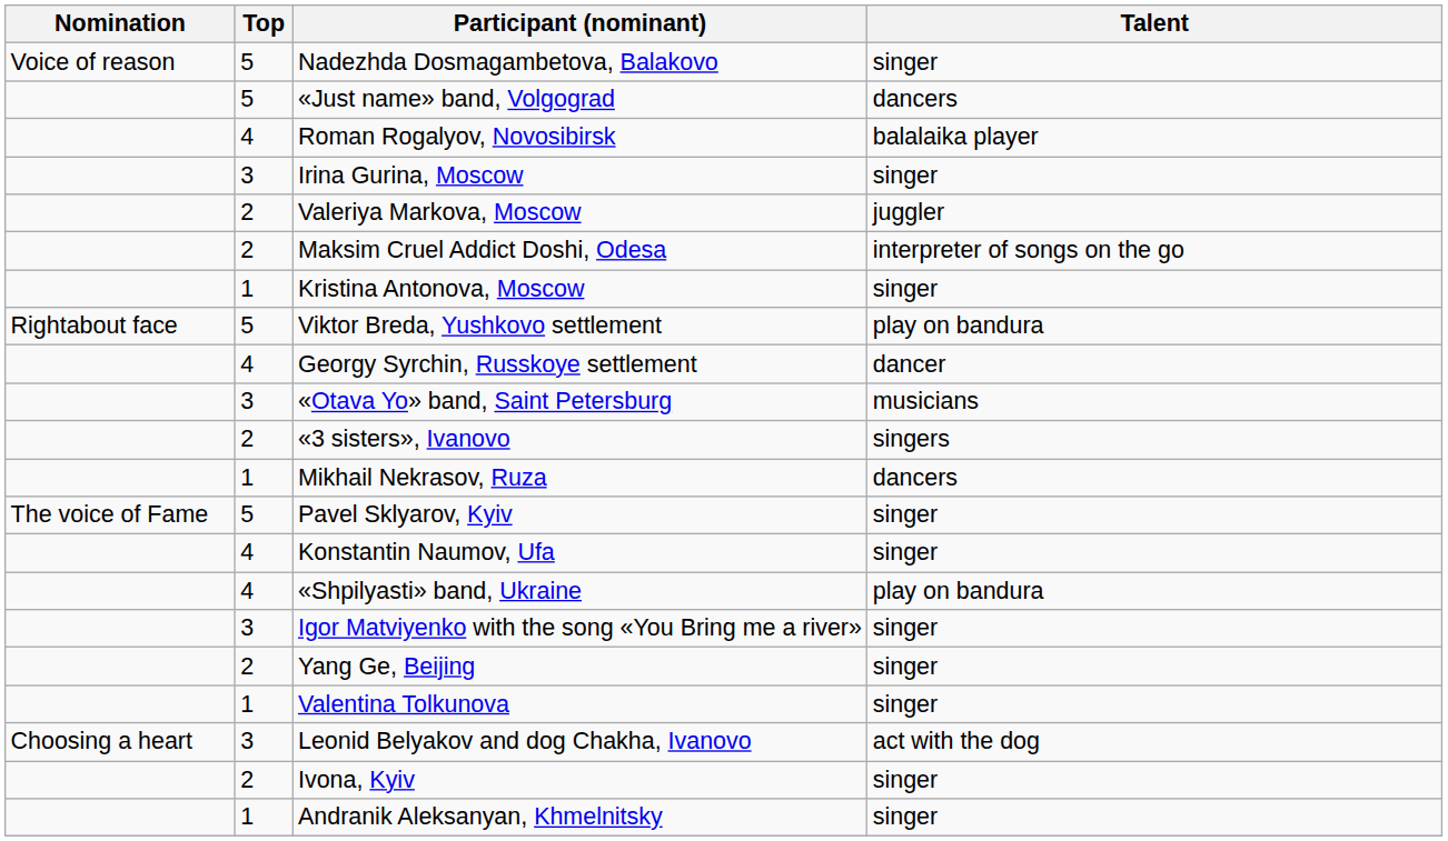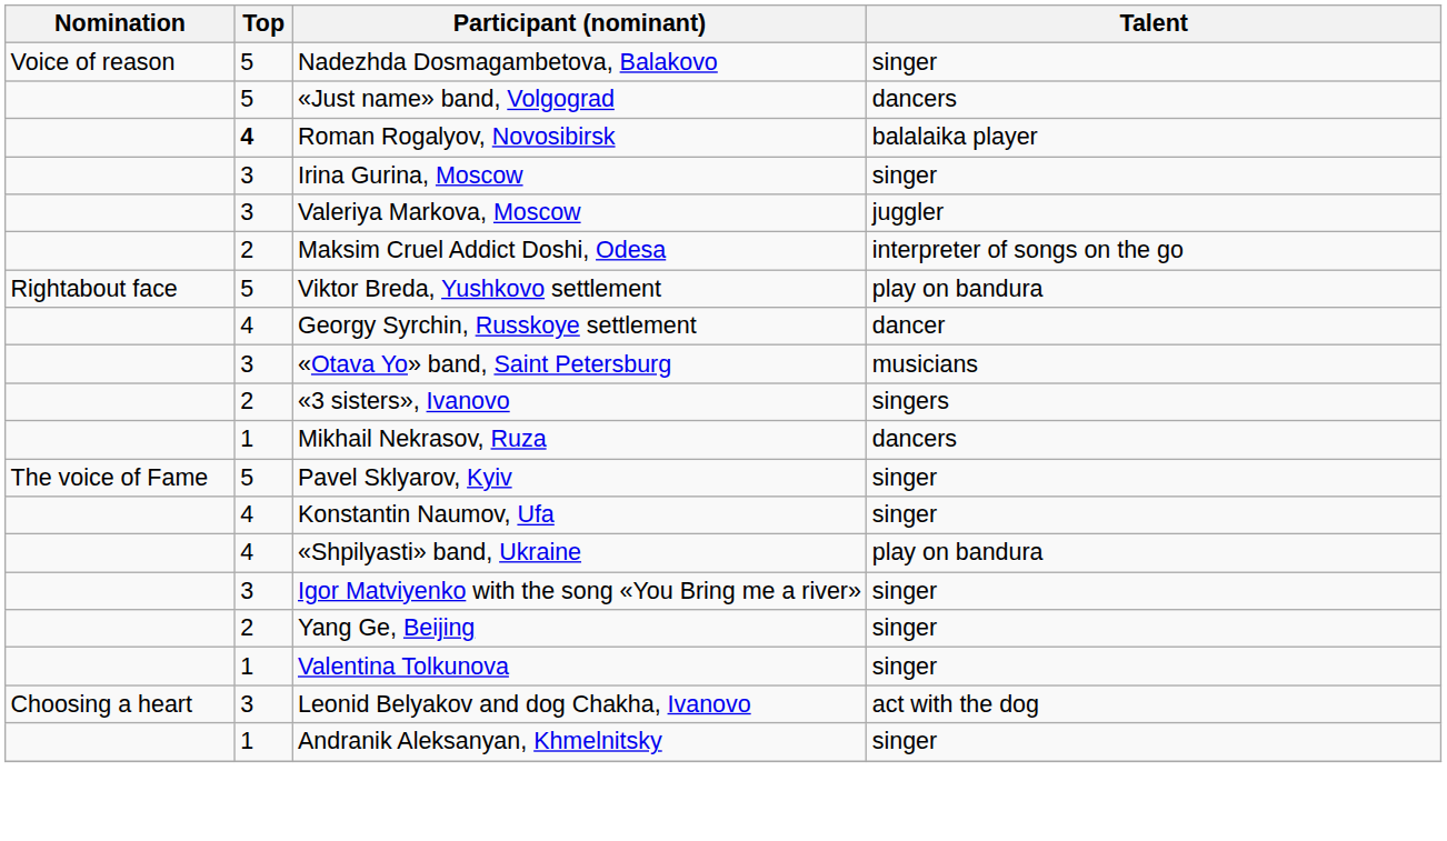Roman Rogalyov, Novosibirsk | Top: normal -> bold
Valeriya Markova, Moscow | Top: 2 -> 3
- row: 1 | Kristina Antonova, Moscow | singer
- row: 2 | Ivona, Kyiv | singer
